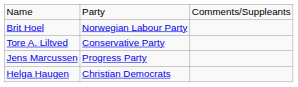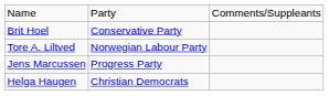Brit Hoel | column 2: Norwegian Labour Party -> Conservative Party
Tore A. Liltved | column 2: Conservative Party -> Norwegian Labour Party
